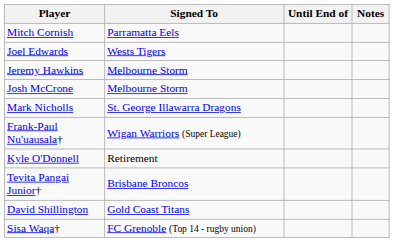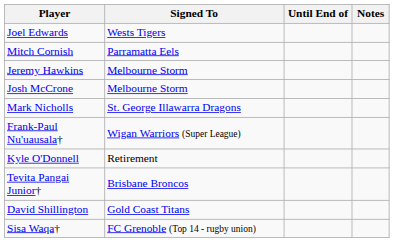rows swapped: Mitch Cornish <-> Joel Edwards
